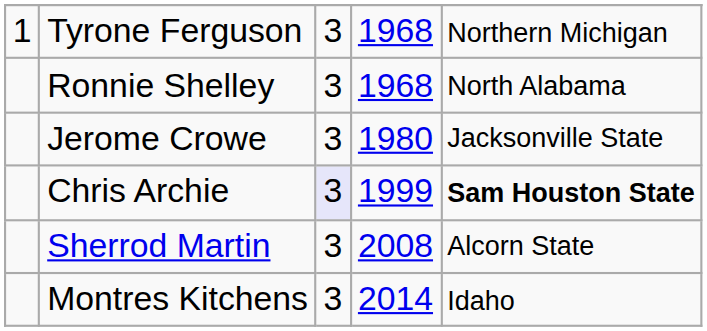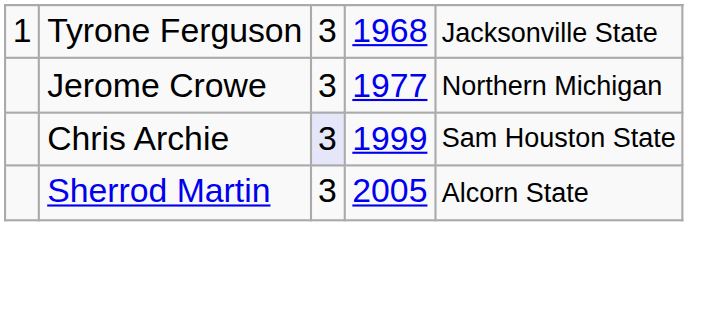Tyrone Ferguson | column 5: Northern Michigan -> Jacksonville State
- row: Ronnie Shelley | 3 | 1968 | North Alabama
Jerome Crowe | column 4: 1980 -> 1977
Jerome Crowe | column 5: Jacksonville State -> Northern Michigan
Chris Archie | column 5: bold -> normal
Sherrod Martin | column 4: 2008 -> 2005
- row: Montres Kitchens | 3 | 2014 | Idaho
